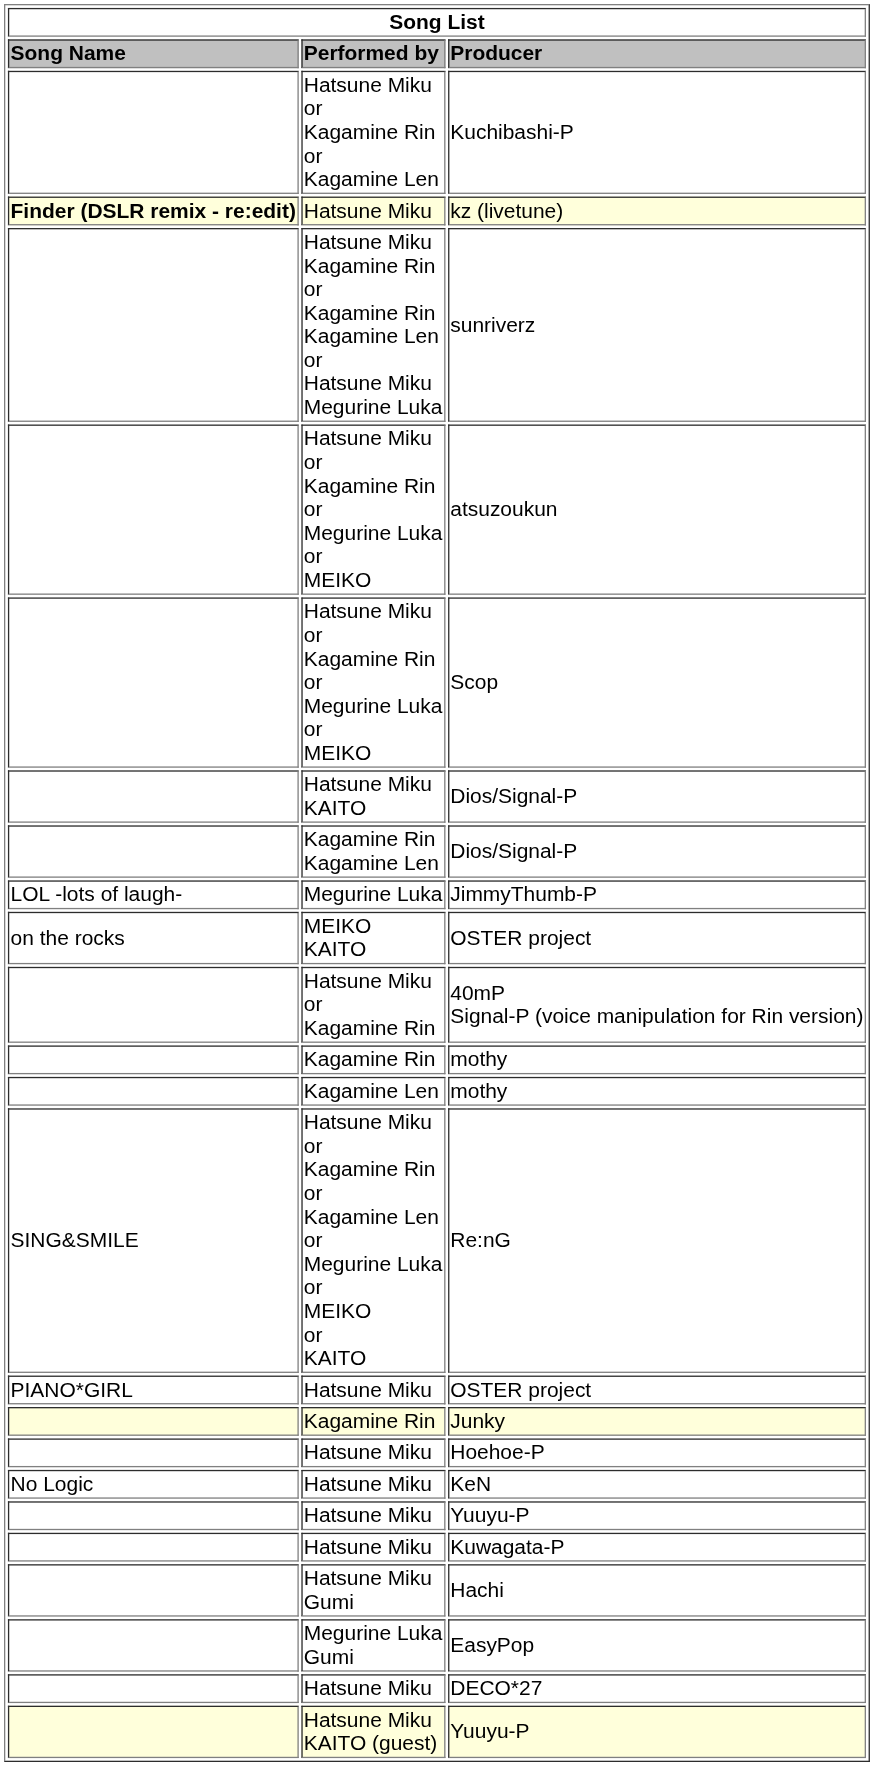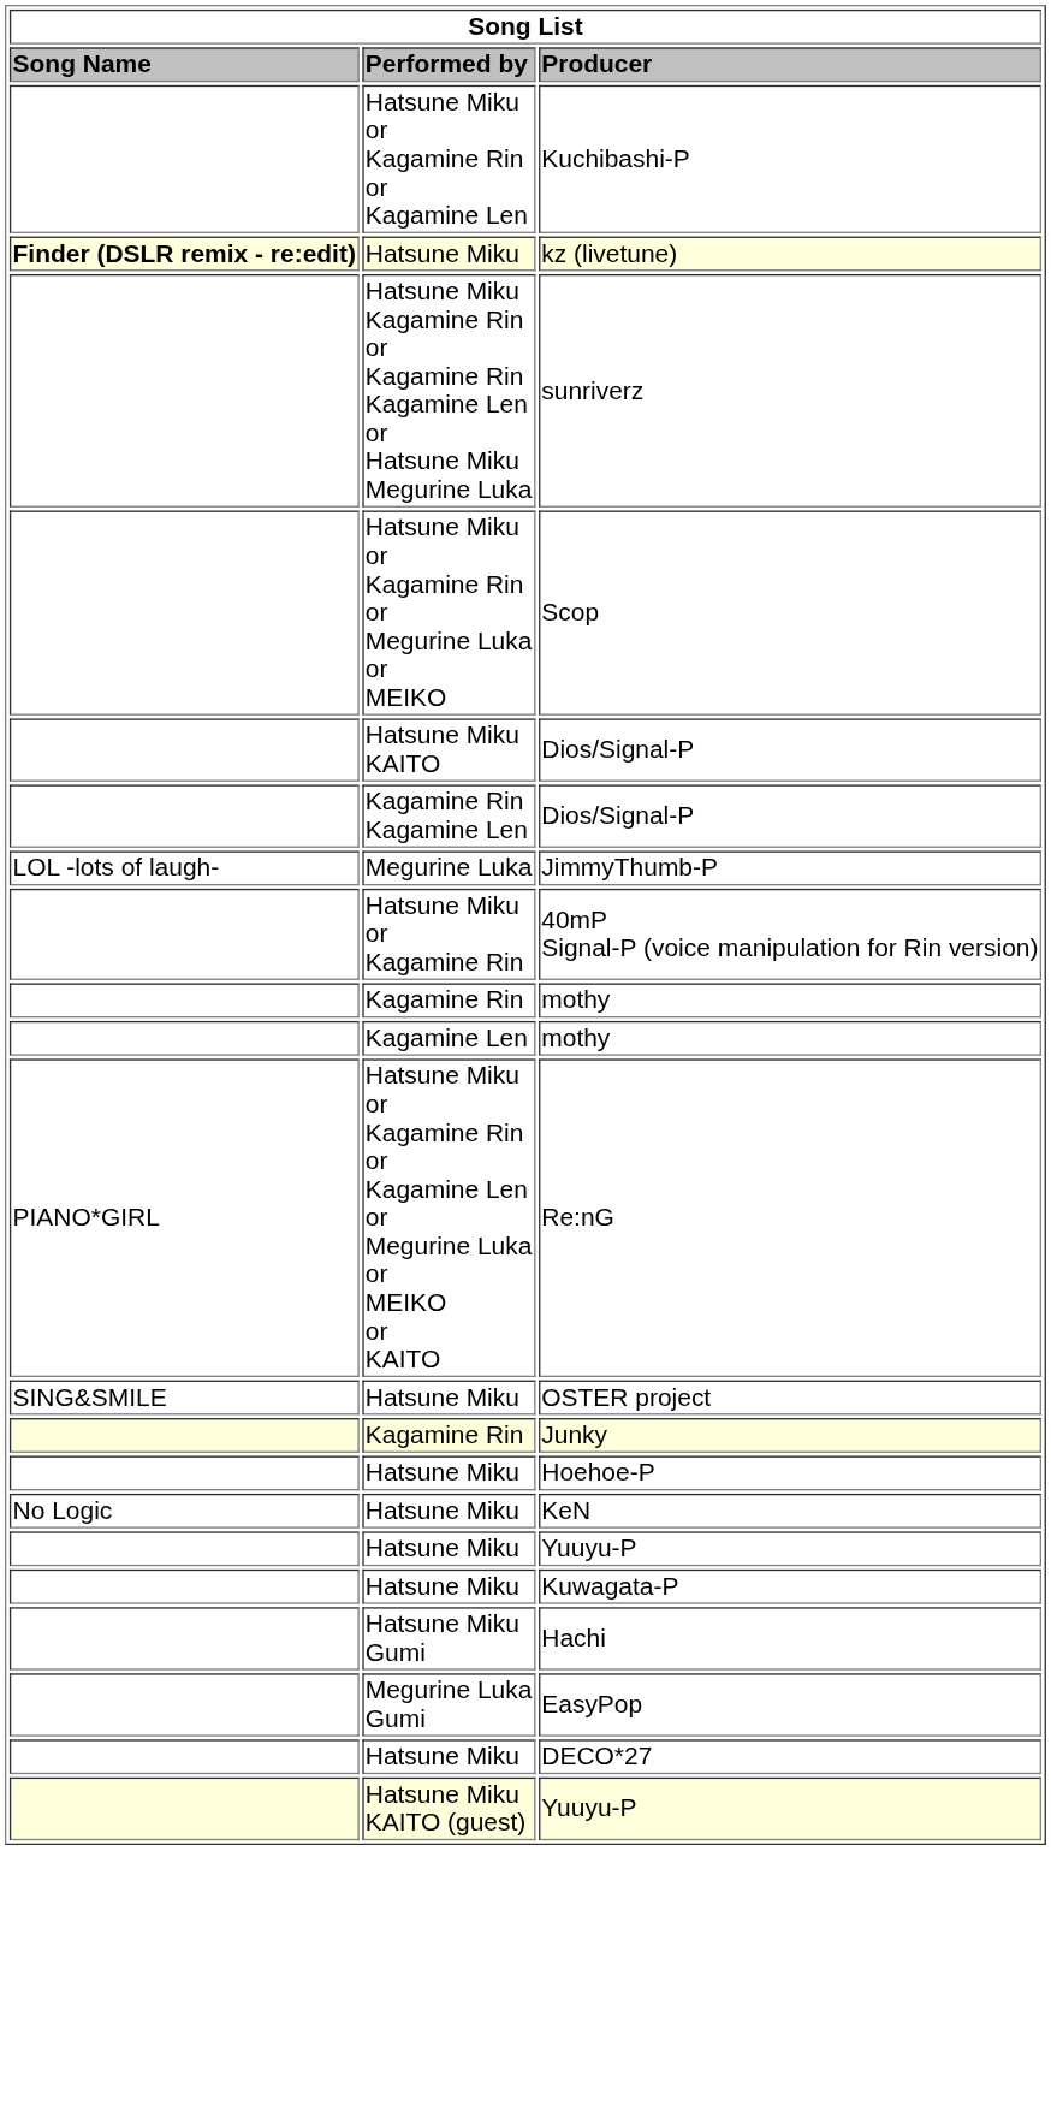- row: Hatsune Miku or Kagamine Rin or Megurine Luka or MEIKO | atsuzoukun
- row: on the rocks | MEIKO KAITO | OSTER project
Re:nG | Song Name: SING&SMILE -> PIANO*GIRL
Hatsune Miku / OSTER project | Song Name: PIANO*GIRL -> SING&SMILE
